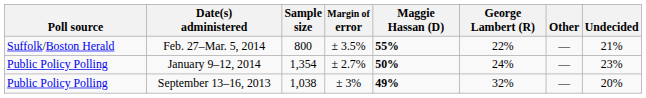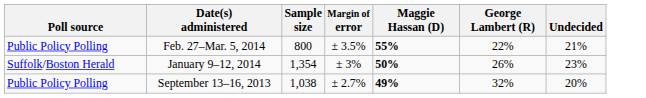- column: Other | — | — | —
Feb. 27–Mar. 5, 2014 | Poll source: Suffolk/Boston Herald -> Public Policy Polling
January 9–12, 2014 | Poll source: Public Policy Polling -> Suffolk/Boston Herald
January 9–12, 2014 | Margin of error: ± 2.7% -> ± 3%
January 9–12, 2014 | George Lambert (R): 24% -> 26%
September 13–16, 2013 | Margin of error: ± 3% -> ± 2.7%
